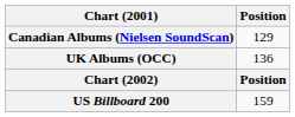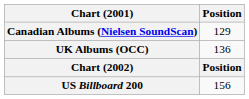US Billboard 200 | Position: 159 -> 156
